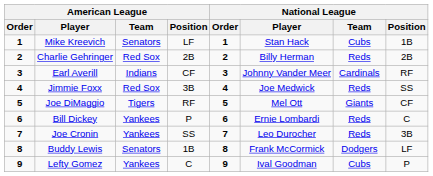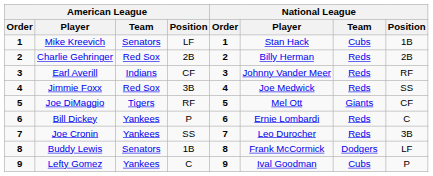Earl Averill | National League / Team: Cardinals -> Reds
